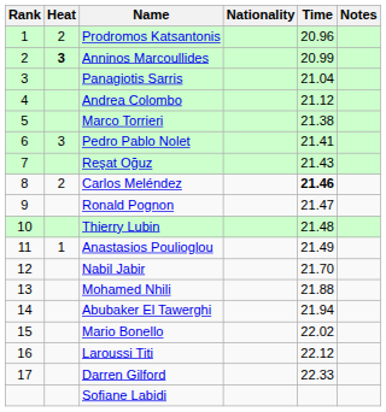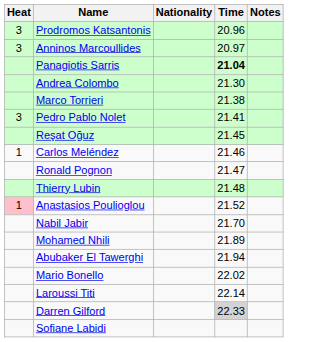- column: Rank | 1 | 2 | 3 | 4 | 5 | 6 | 7 | 8 | 9 | 10 | 11 | 12 | 13 | 14 | 15 | 16 | 17
Prodromos Katsantonis | Heat: 2 -> 3
Anninos Marcoullides | Heat: bold -> normal
Anninos Marcoullides | Time: 20.99 -> 20.97
Panagiotis Sarris | Time: normal -> bold
Andrea Colombo | Time: 21.12 -> 21.30
Reşat Oğuz | Time: 21.43 -> 21.45
Carlos Meléndez | Heat: 2 -> 1
Carlos Meléndez | Time: bold -> normal
Anastasios Poulioglou | Heat: no background -> pink background
Anastasios Poulioglou | Time: 21.49 -> 21.52
Mohamed Nhili | Time: 21.88 -> 21.89
Laroussi Titi | Time: 22.12 -> 22.14
Darren Gilford | Time: no background -> lightgrey background
